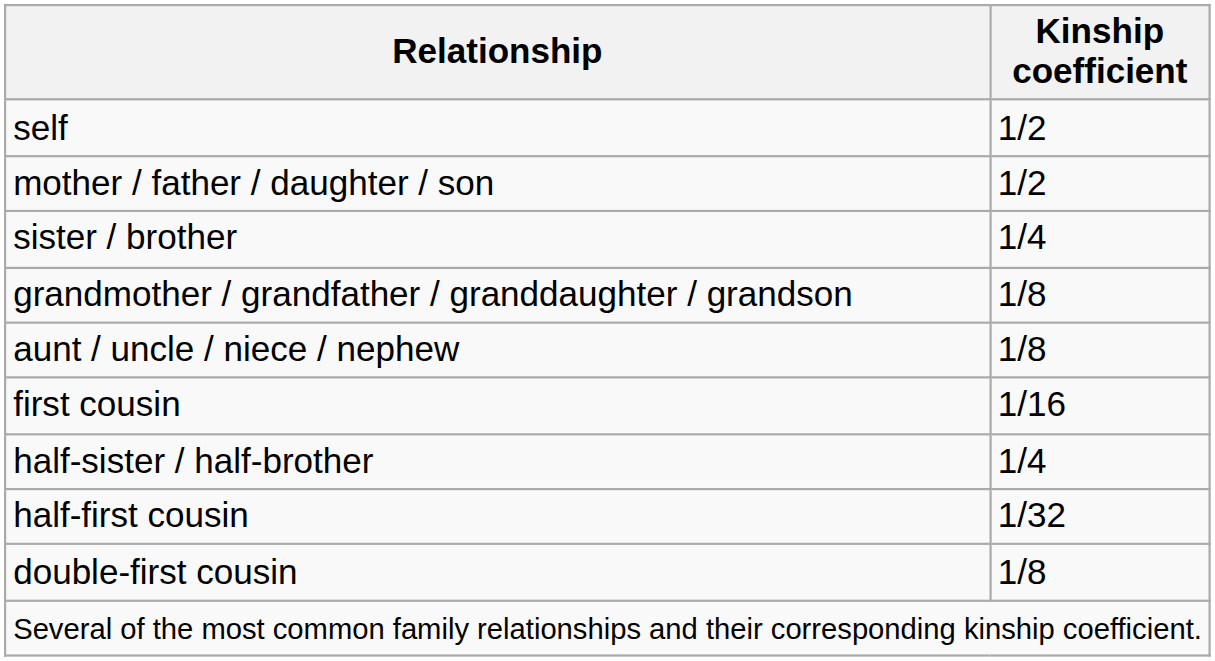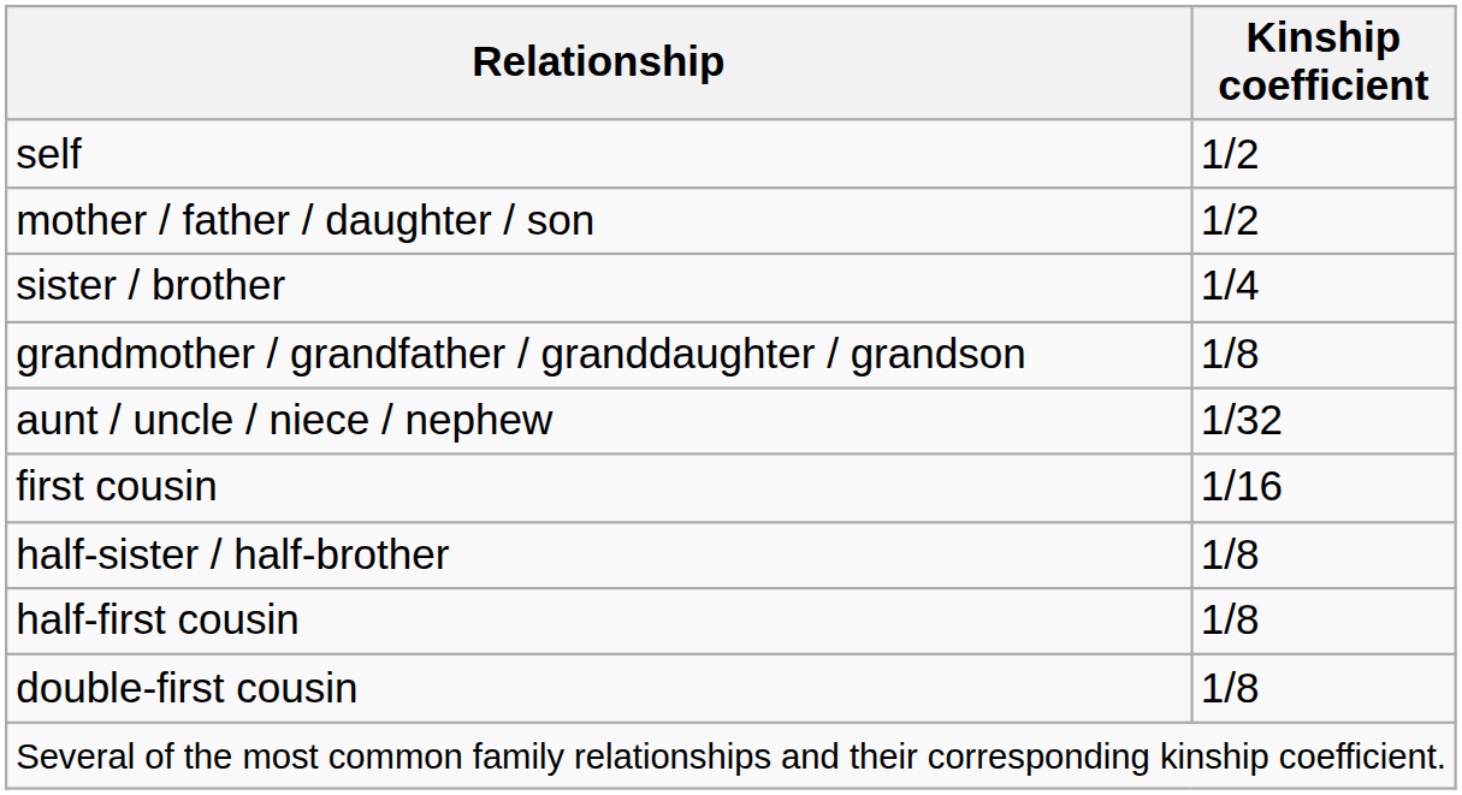aunt / uncle / niece / nephew | Kinship coefficient: 1/8 -> 1/32
half-sister / half-brother | Kinship coefficient: 1/4 -> 1/8
half-first cousin | Kinship coefficient: 1/32 -> 1/8
